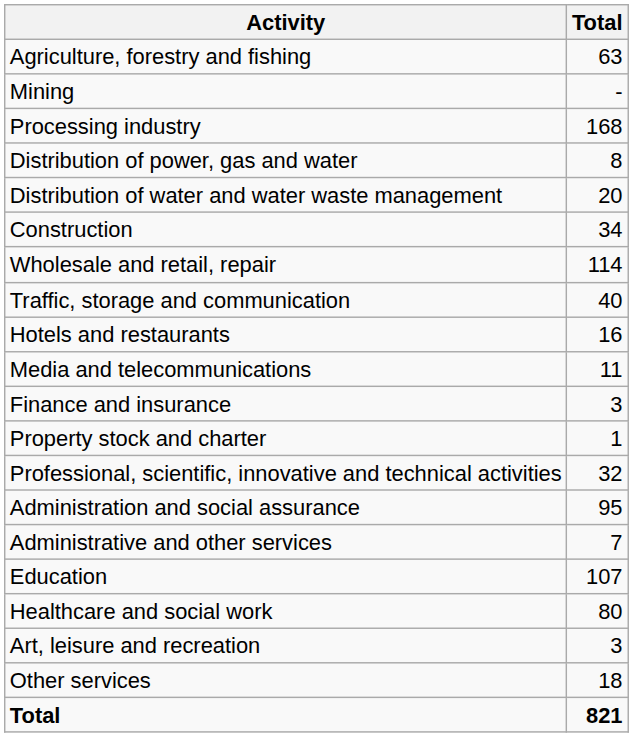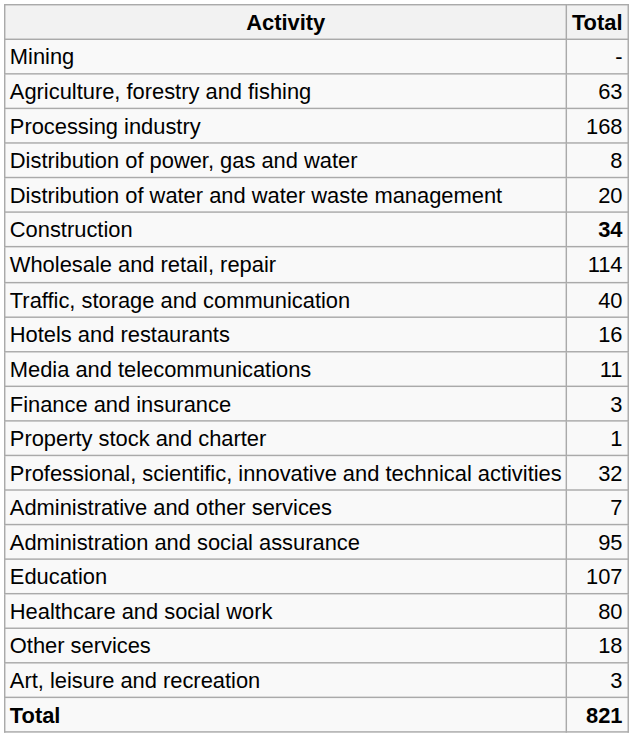rows swapped: Agriculture, forestry and fishing <-> Mining
Construction | Total: normal -> bold
rows swapped: Administrative and other services <-> Administration and social assurance
rows swapped: Art, leisure and recreation <-> Other services
